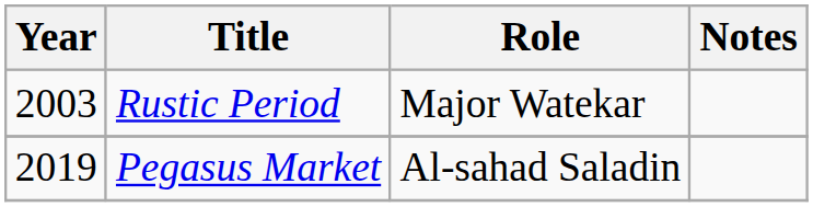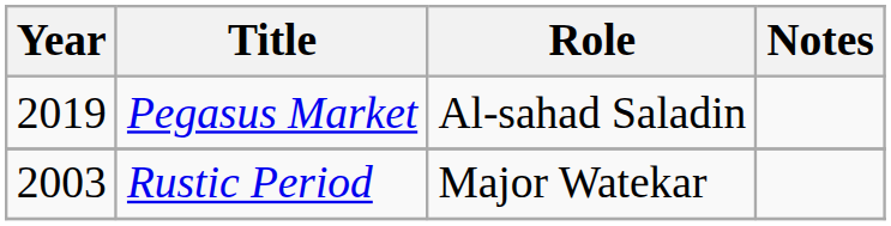rows swapped: Rustic Period <-> Pegasus Market
